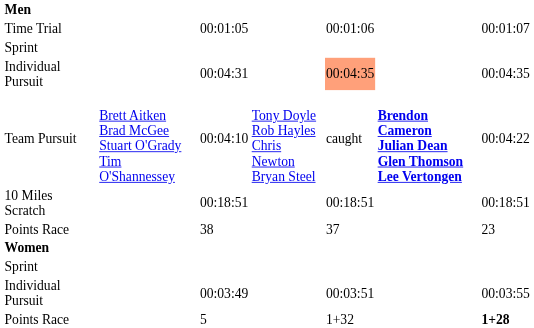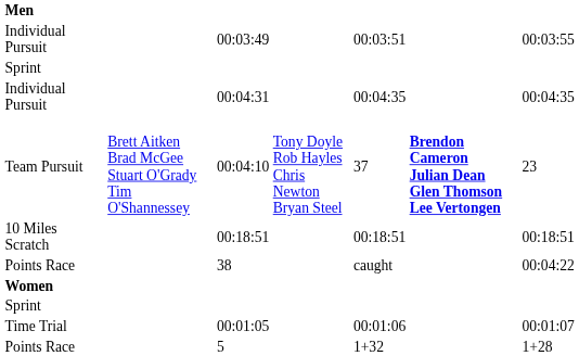rows swapped: 00:01:05 <-> 00:03:49
00:04:31 | column 5: lightsalmon background -> no background
00:04:10 | column 5: caught -> 37
00:04:10 | column 7: 00:04:22 -> 23
38 | column 5: 37 -> caught
38 | column 7: 23 -> 00:04:22
5 | column 7: bold -> normal
